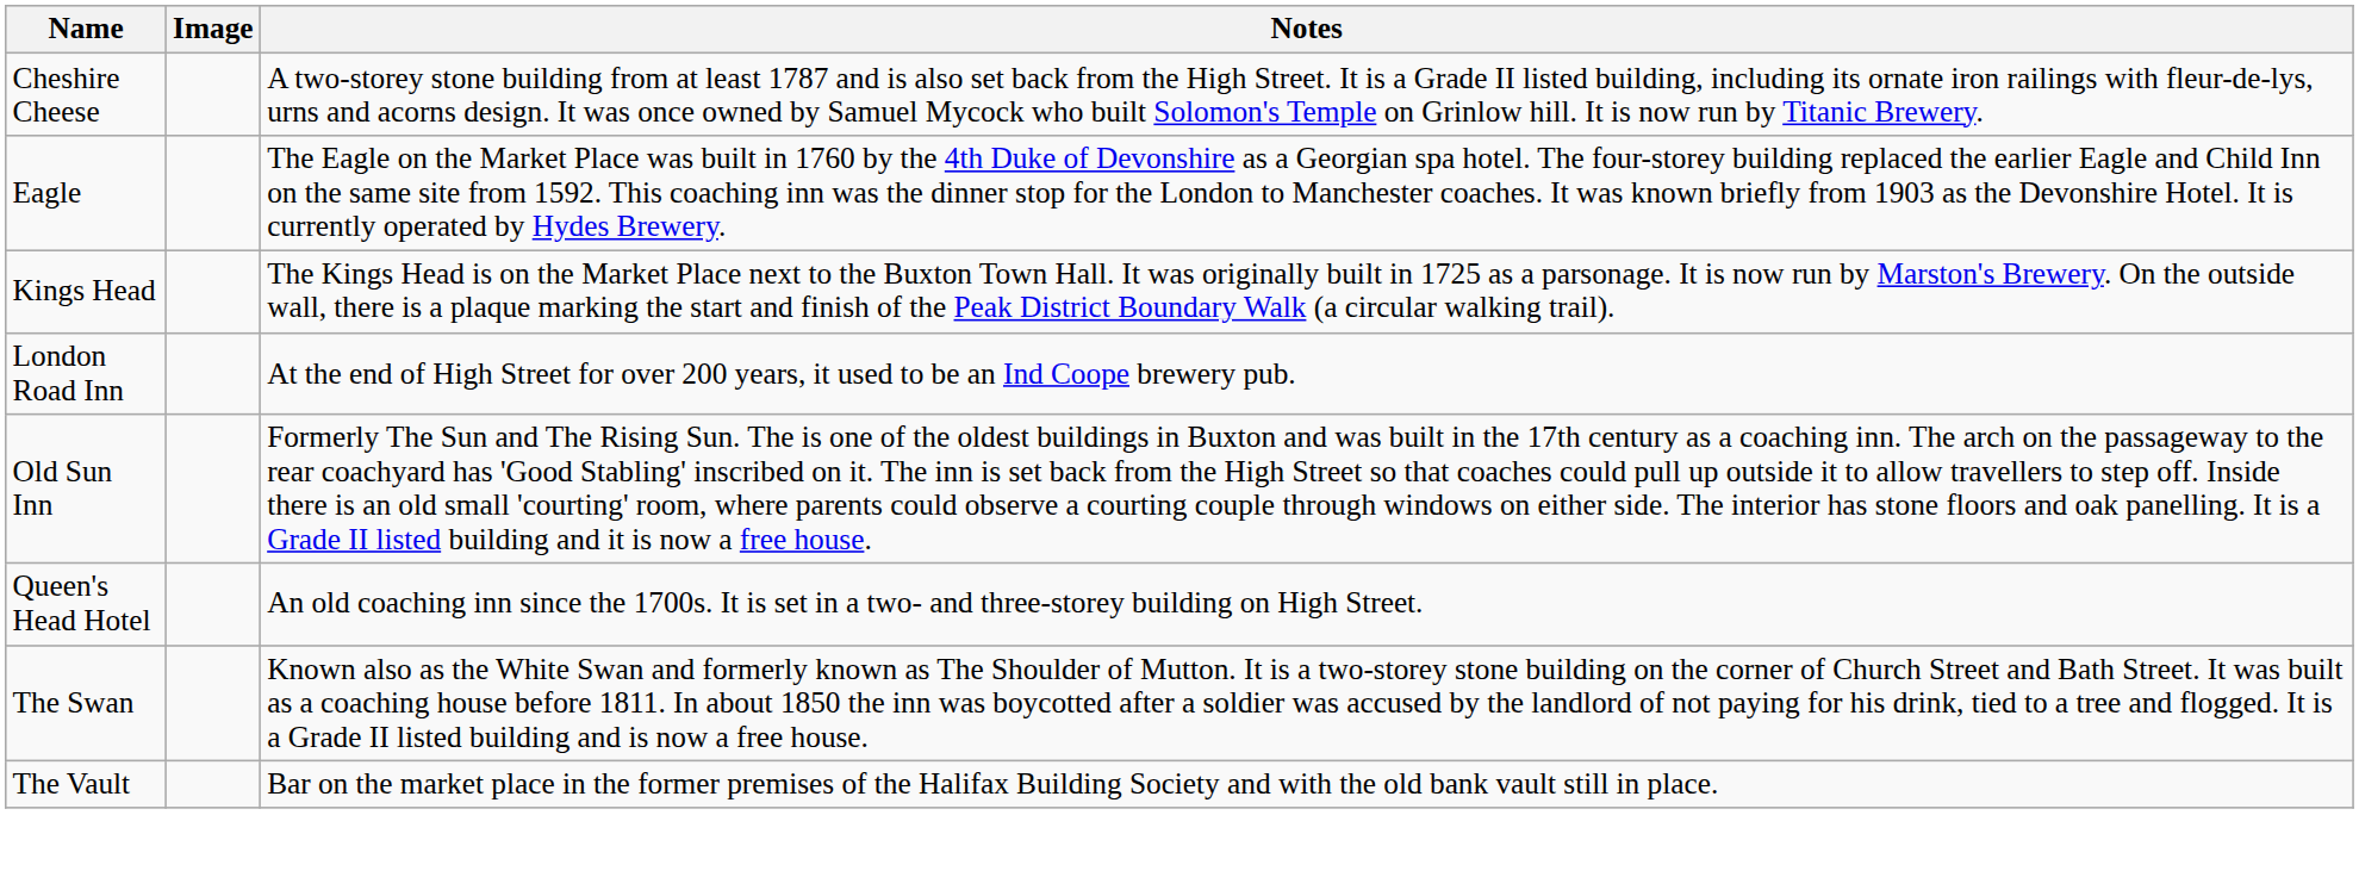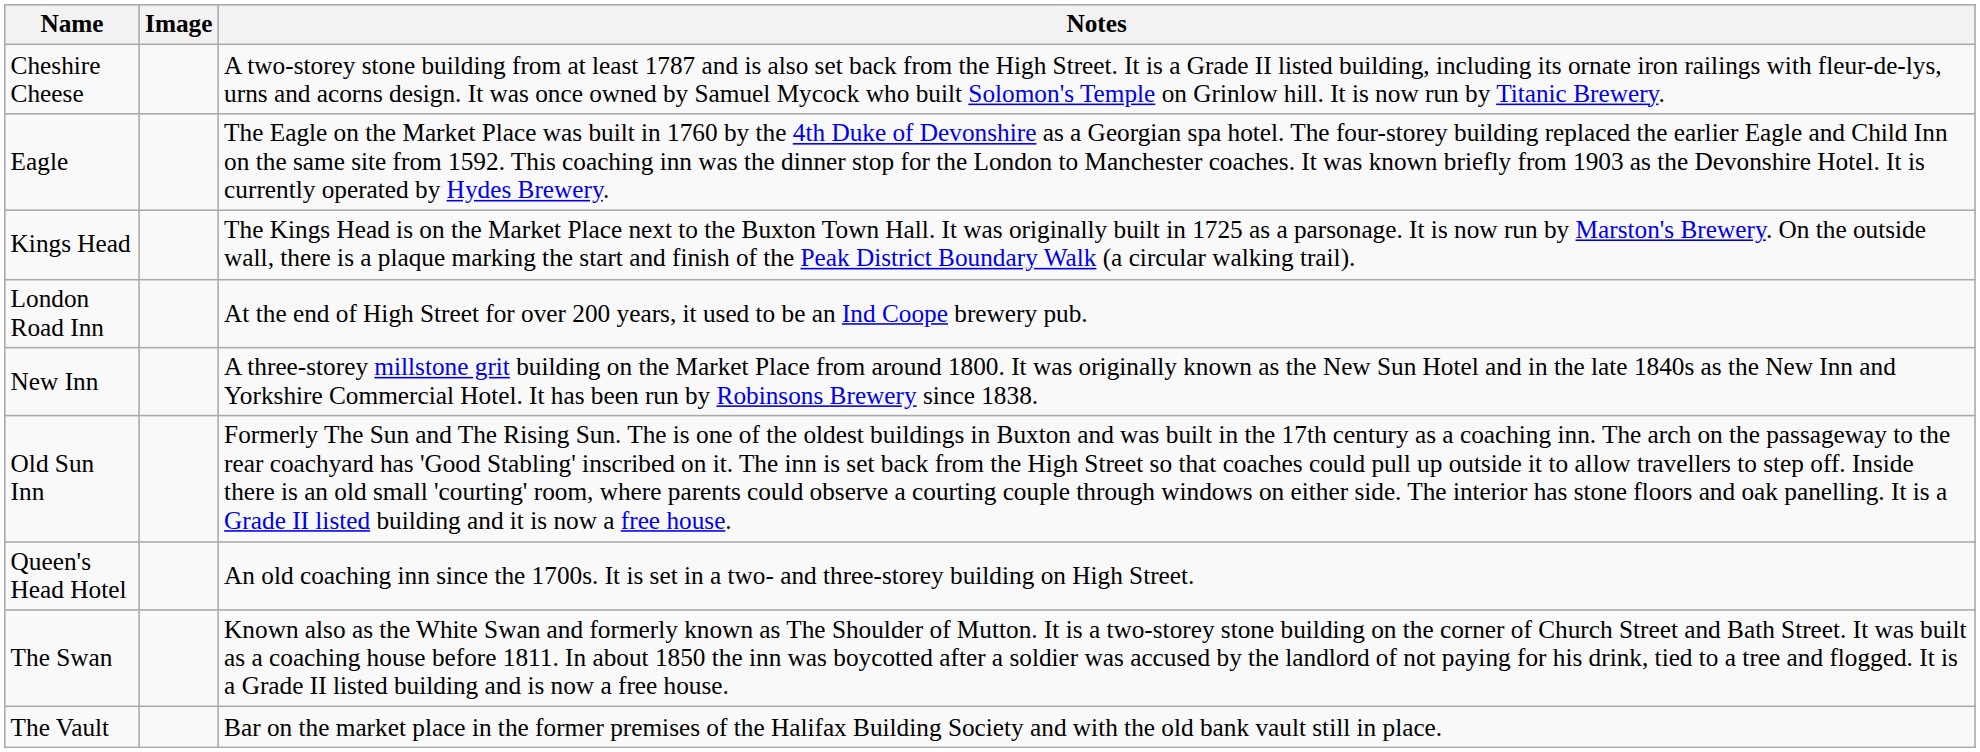+ row: New Inn | A three-storey millstone grit building on the Market Place from around 1800. It was originally known as the New Sun Hotel and in the late 1840s as the New Inn and Yorkshire Commercial Hotel. It has been run by Robinsons Brewery since 1838.
